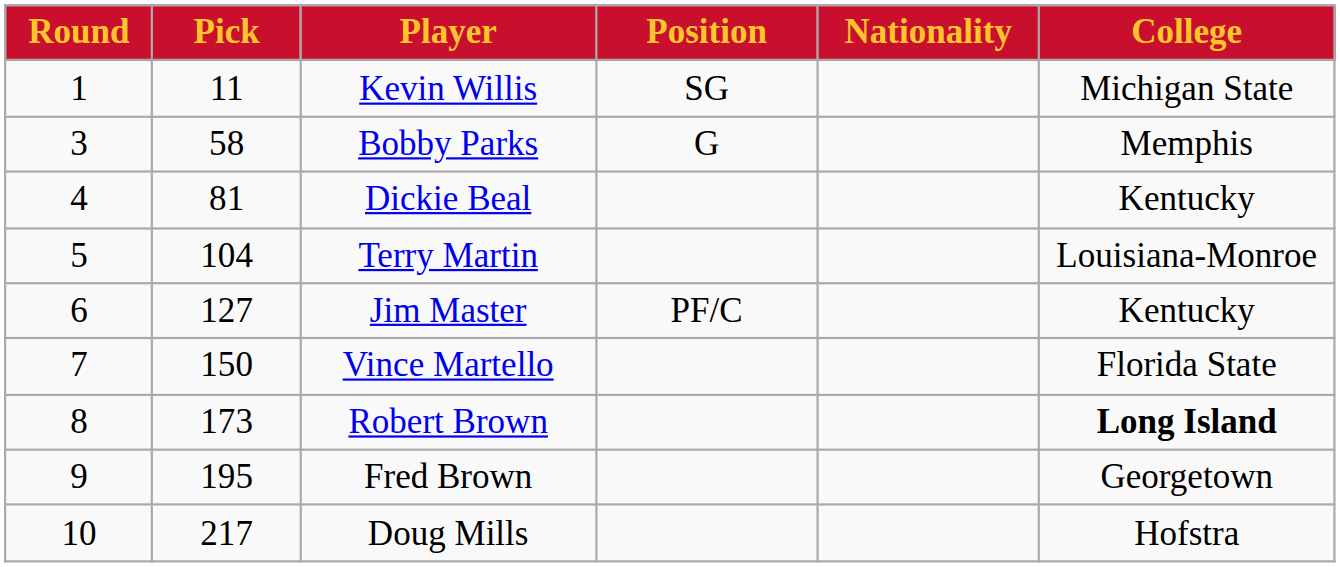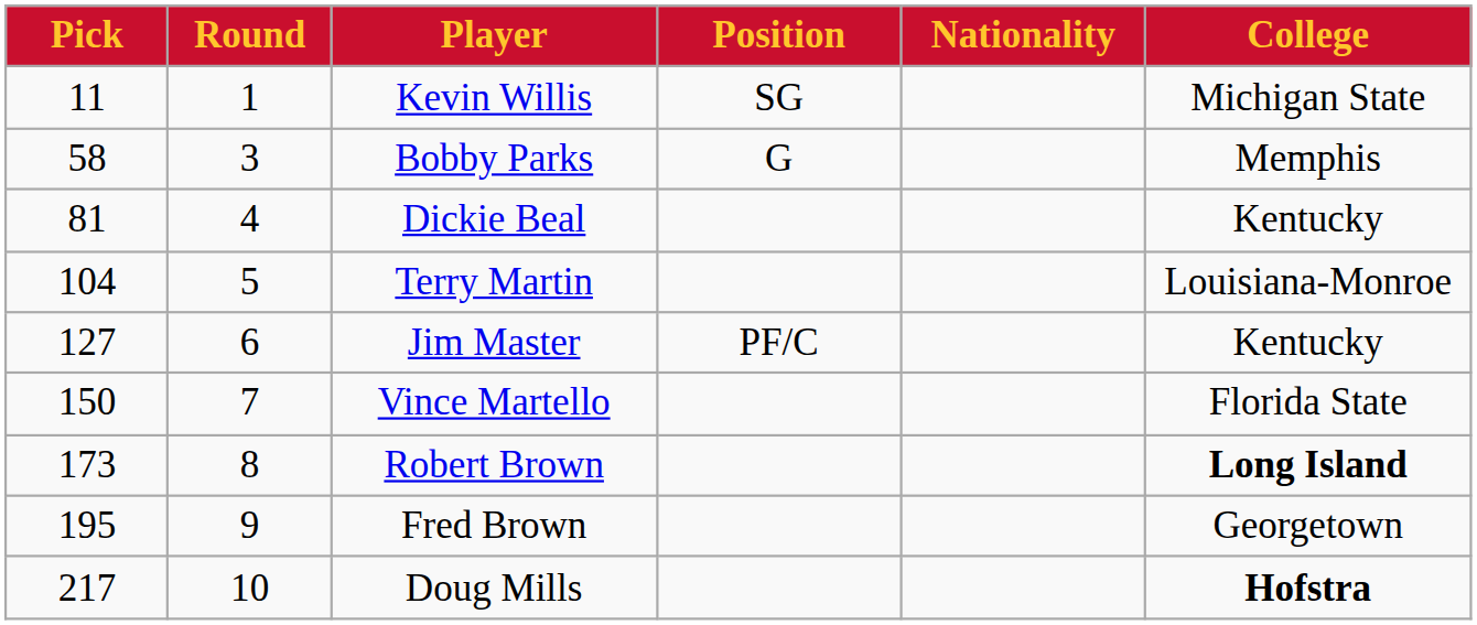columns swapped: Round <-> Pick
Doug Mills | College: normal -> bold
